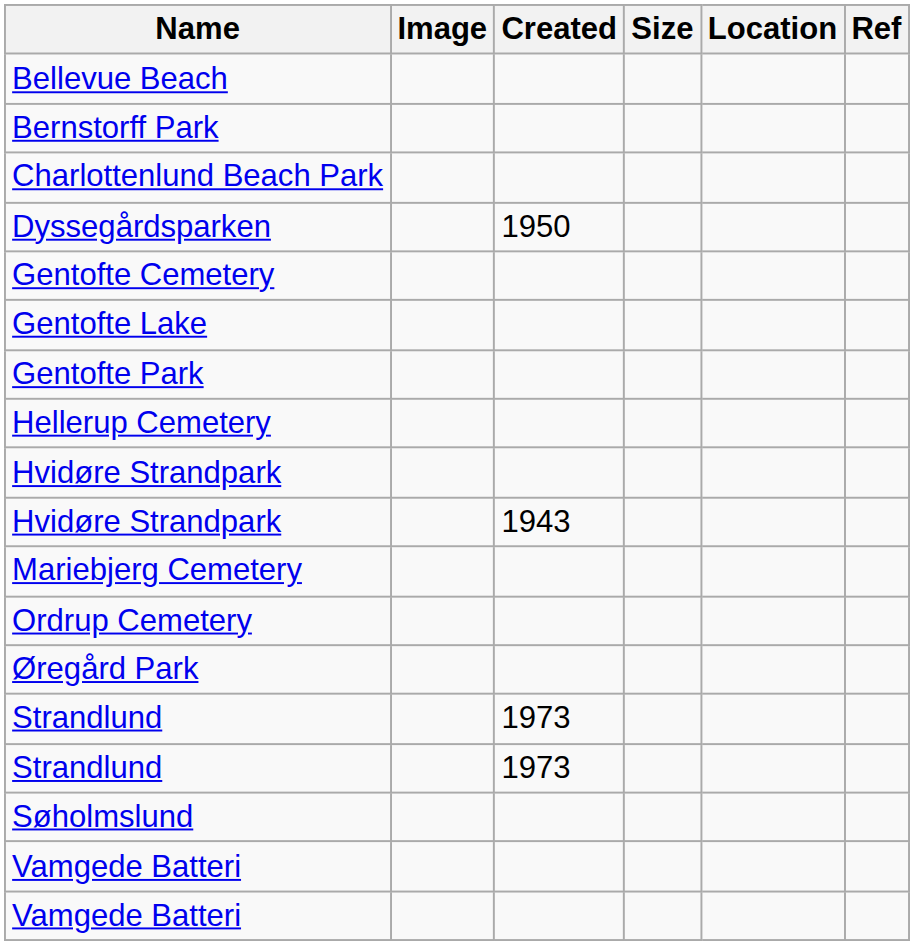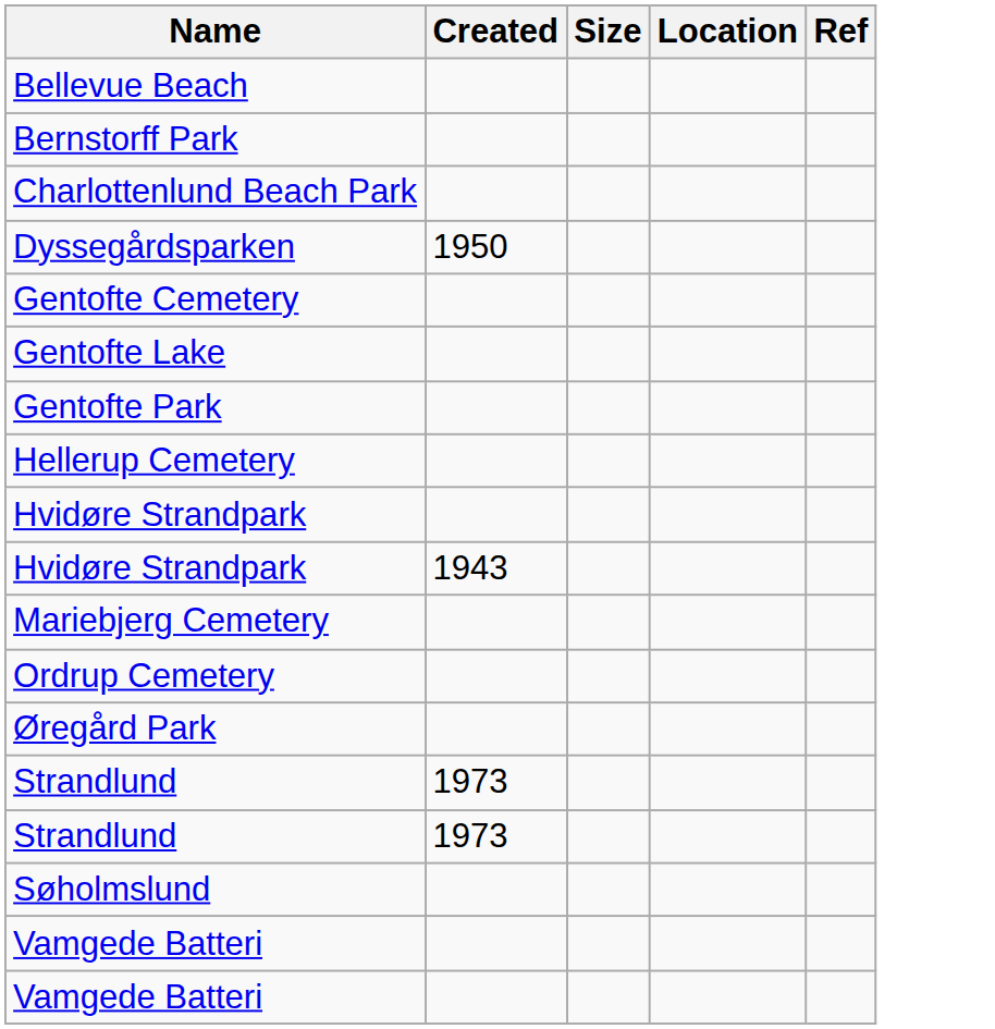- column: Image
